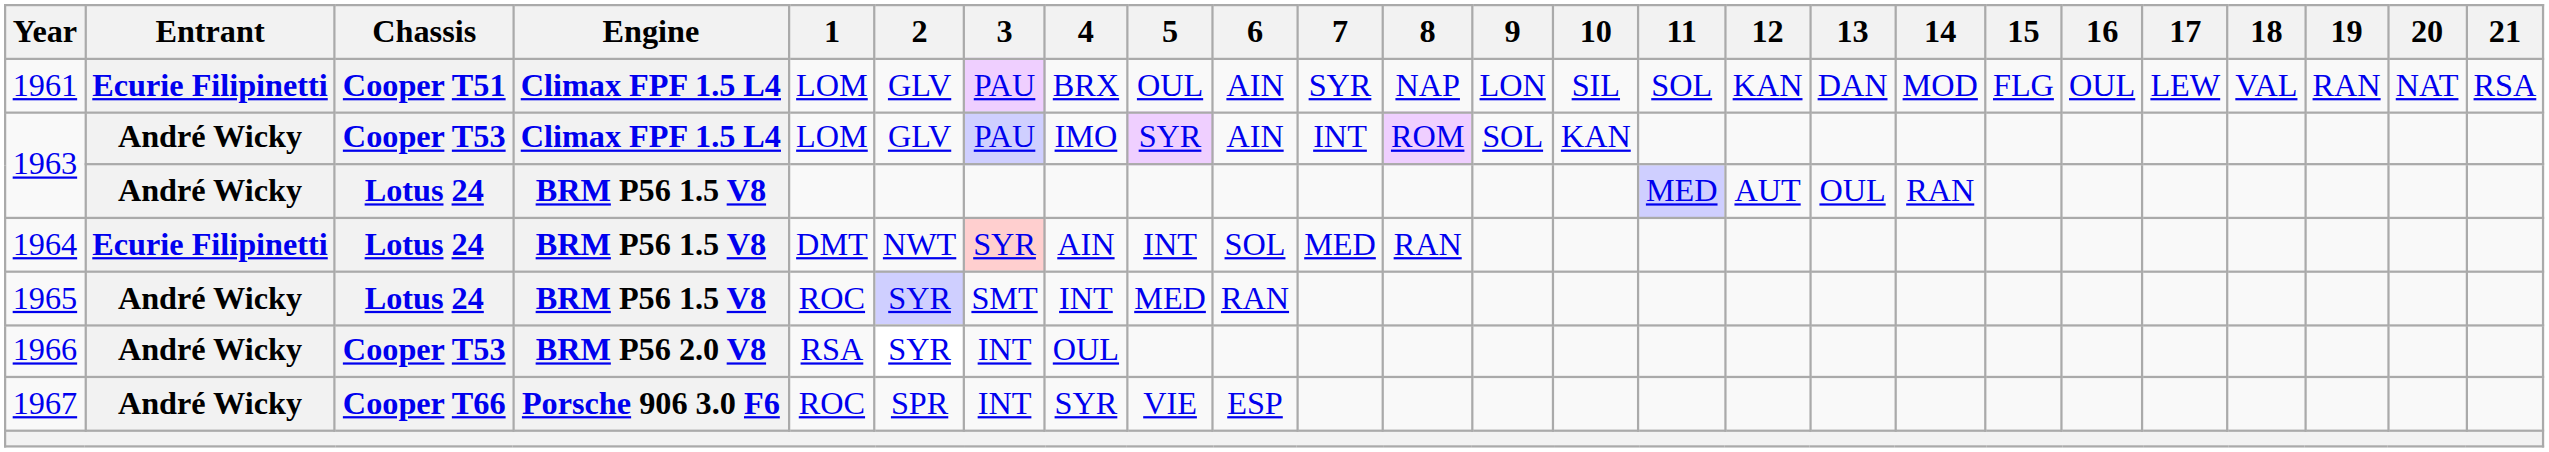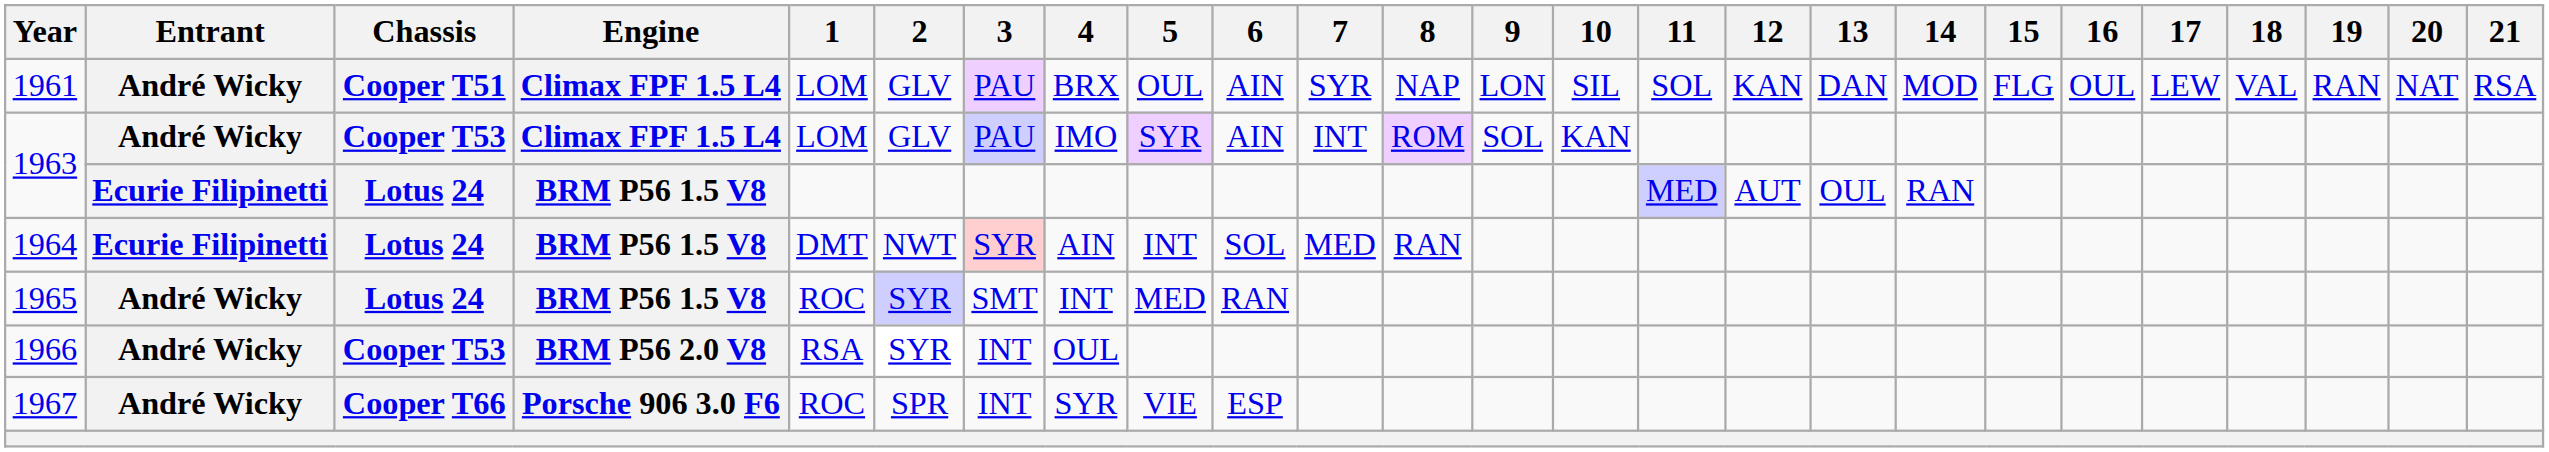1961 | Entrant: Ecurie Filipinetti -> André Wicky
1963 / Lotus 24 | Entrant: André Wicky -> Ecurie Filipinetti
